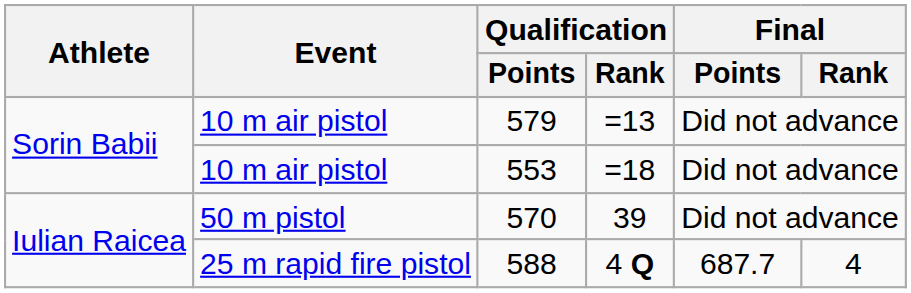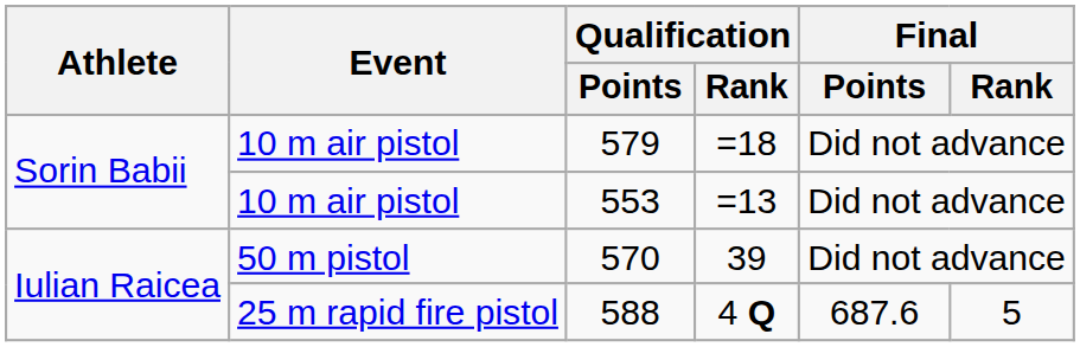579 | Qualification / Rank: =13 -> =18
553 | Qualification / Rank: =18 -> =13
588 | Final / Points: 687.7 -> 687.6
588 | Final / Rank: 4 -> 5
